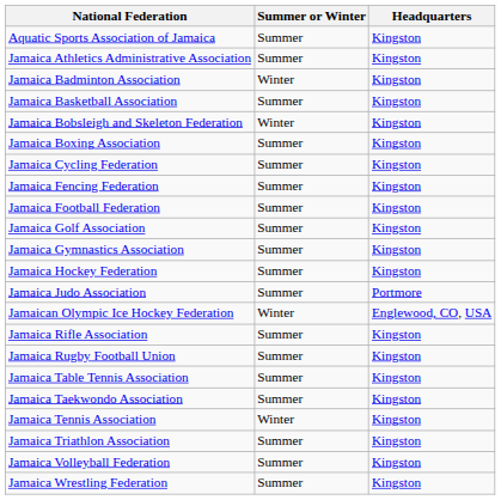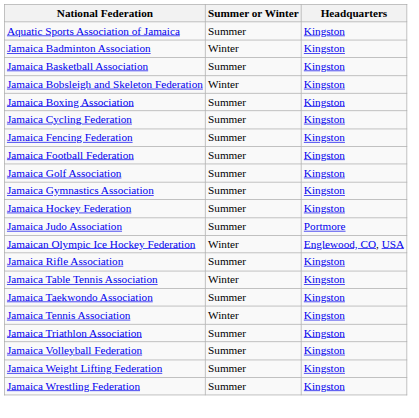- row: Jamaica Athletics Administrative Association | Summer | Kingston
- row: Jamaica Rugby Football Union | Summer | Kingston
Jamaica Table Tennis Association | Summer or Winter: Summer -> Winter
+ row: Jamaica Weight Lifting Federation | Summer | Kingston
